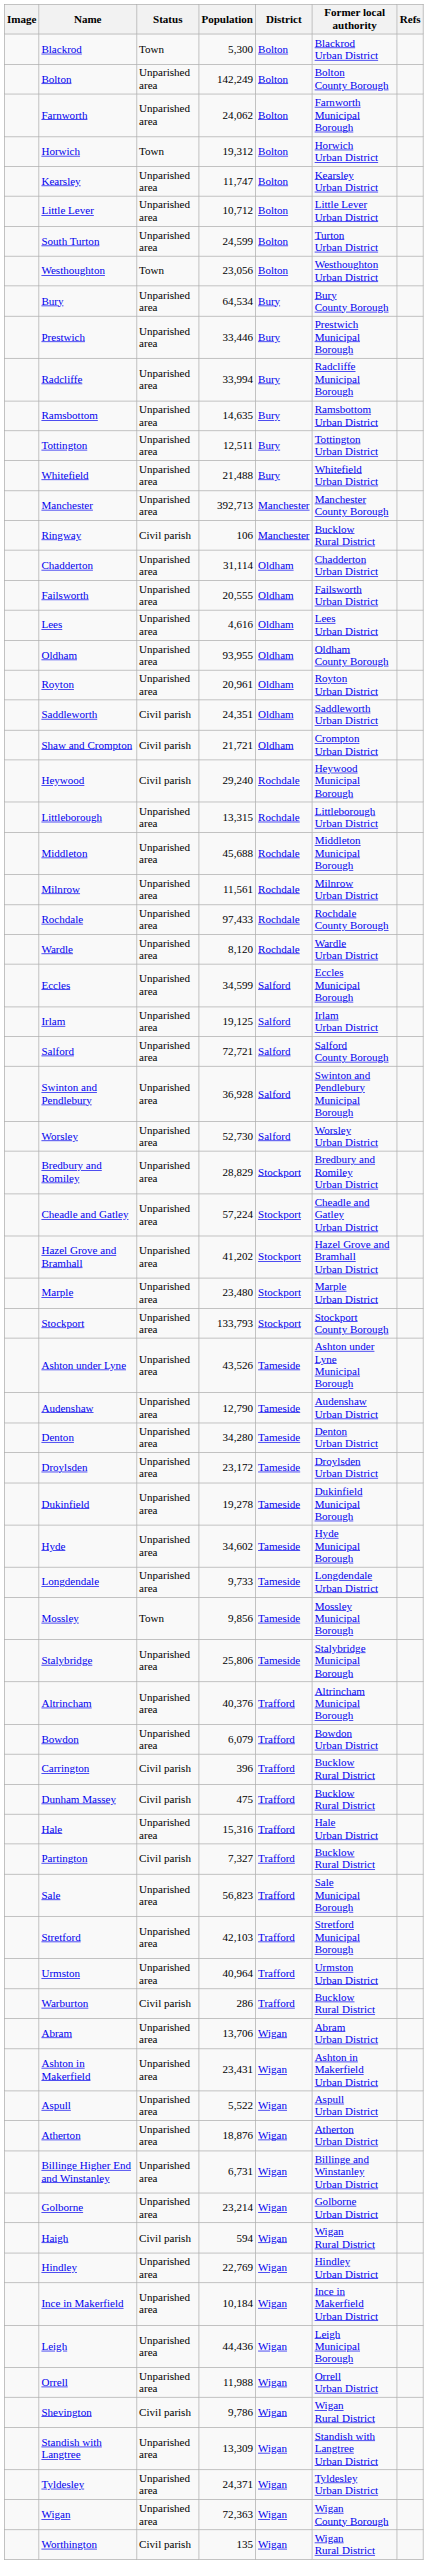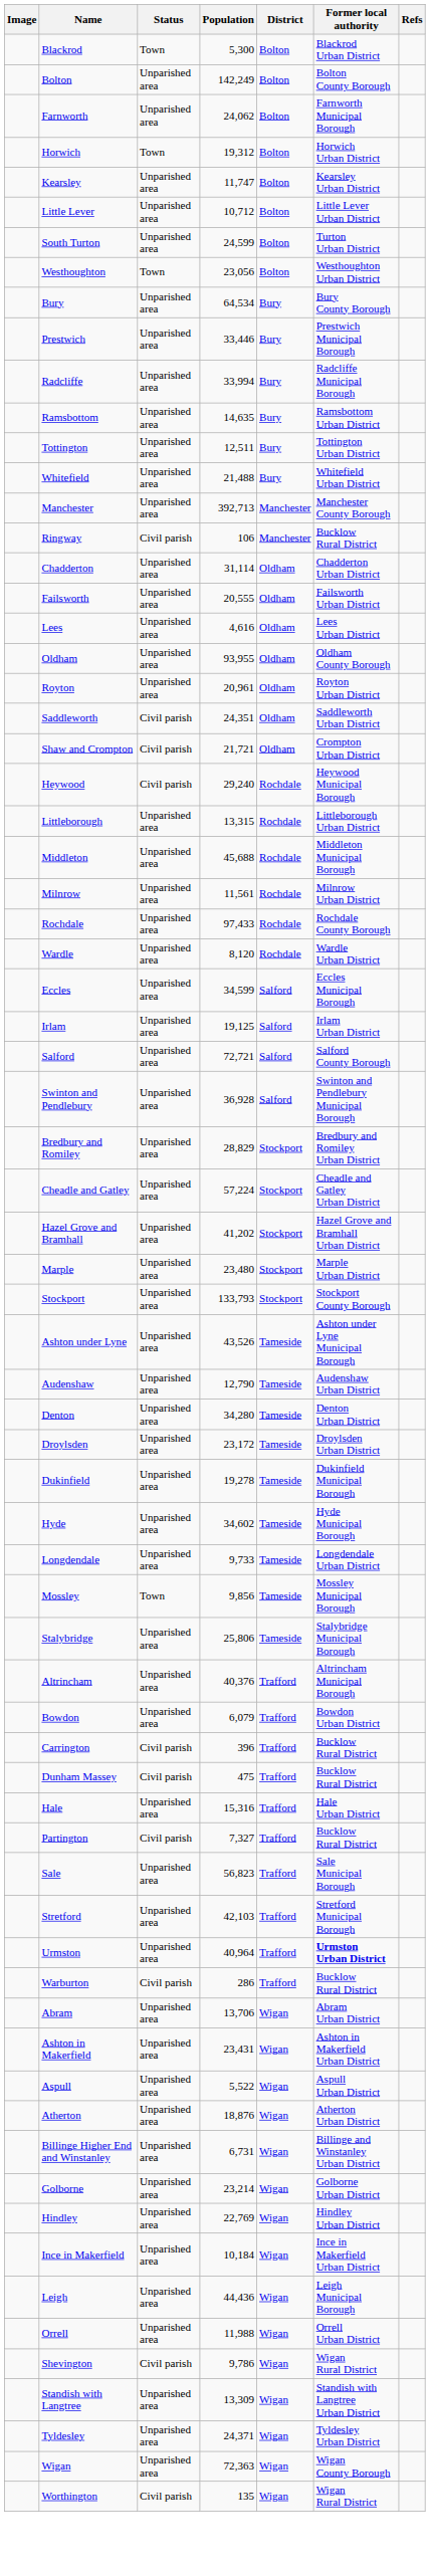- row: Worsley | Unparished area | 52,730 | Salford | Worsley Urban District
Urmston | Former local authority: normal -> bold
- row: Haigh | Civil parish | 594 | Wigan | Wigan Rural District
